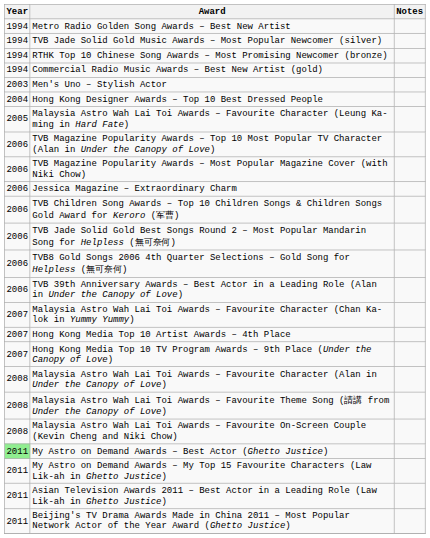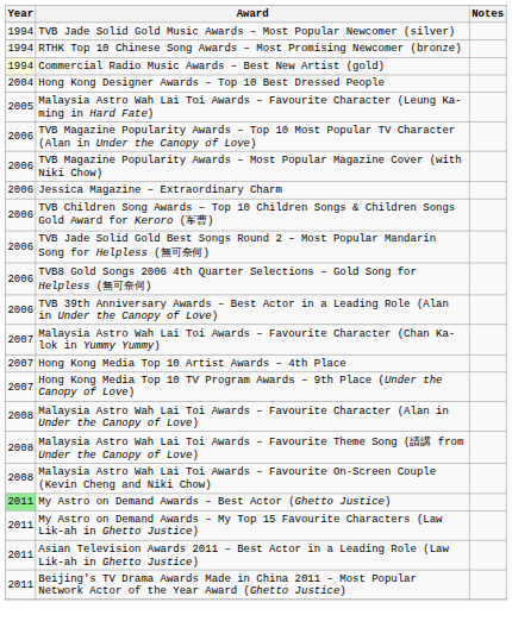- row: 1994 | Metro Radio Golden Song Awards – Best New Artist
Commercial Radio Music Awards – Best New Artist (gold) | Year: no background -> lightyellow background
- row: 2003 | Men's Uno – Stylish Actor
